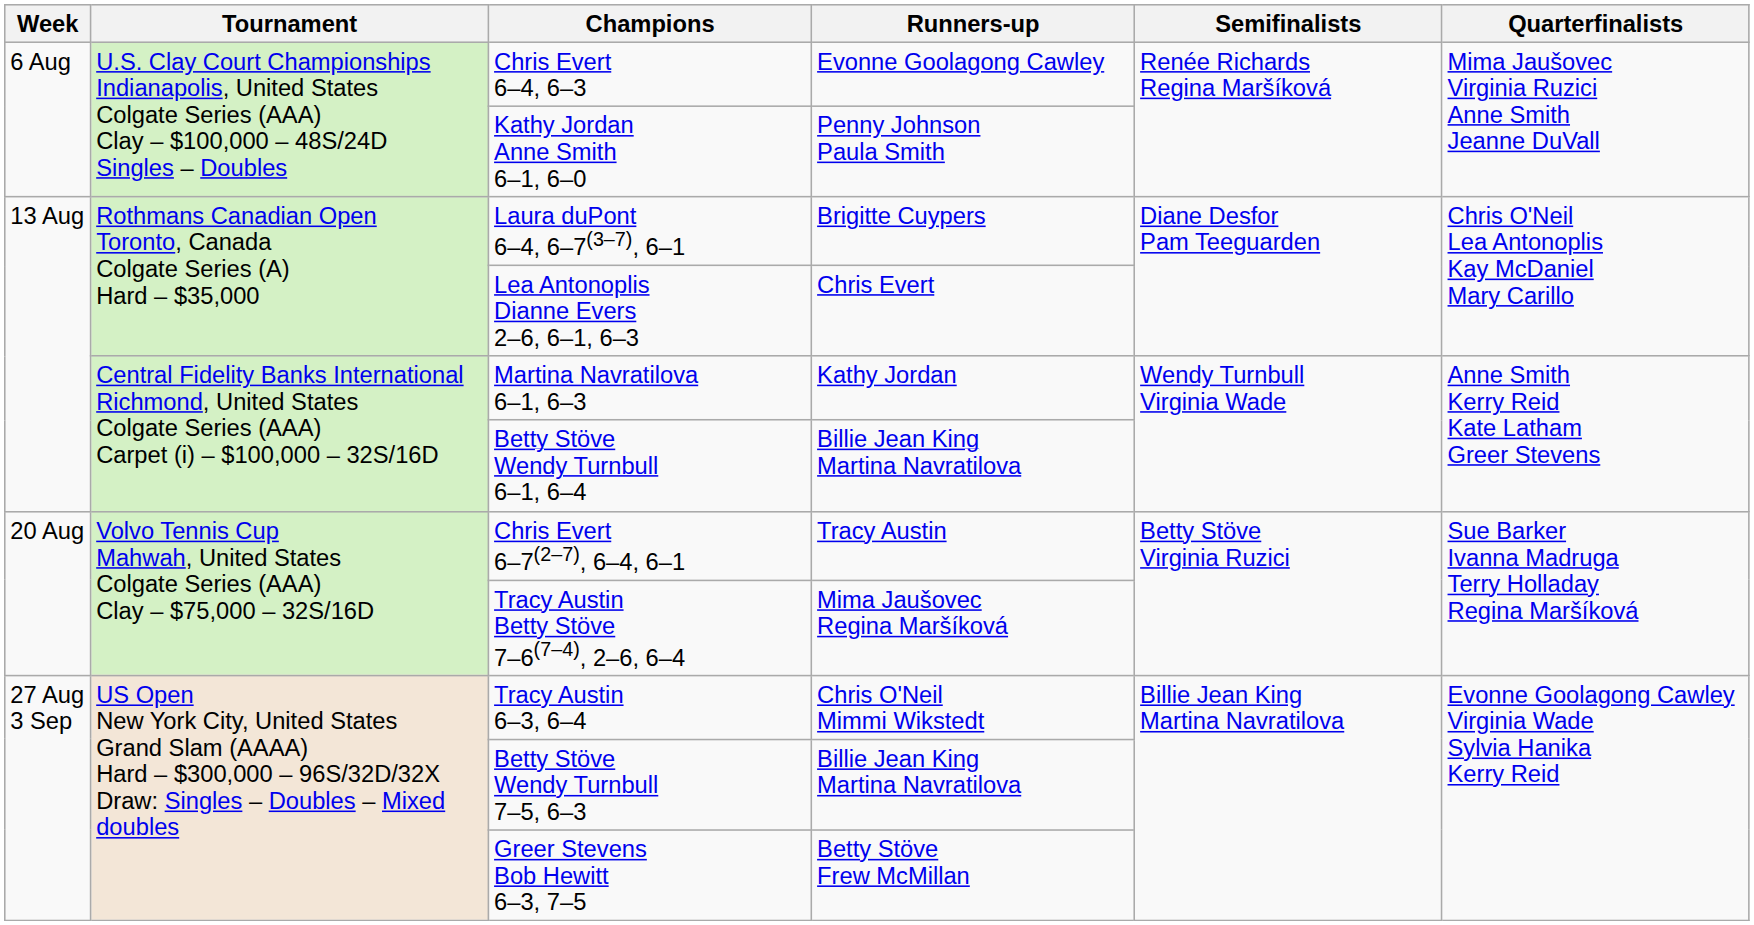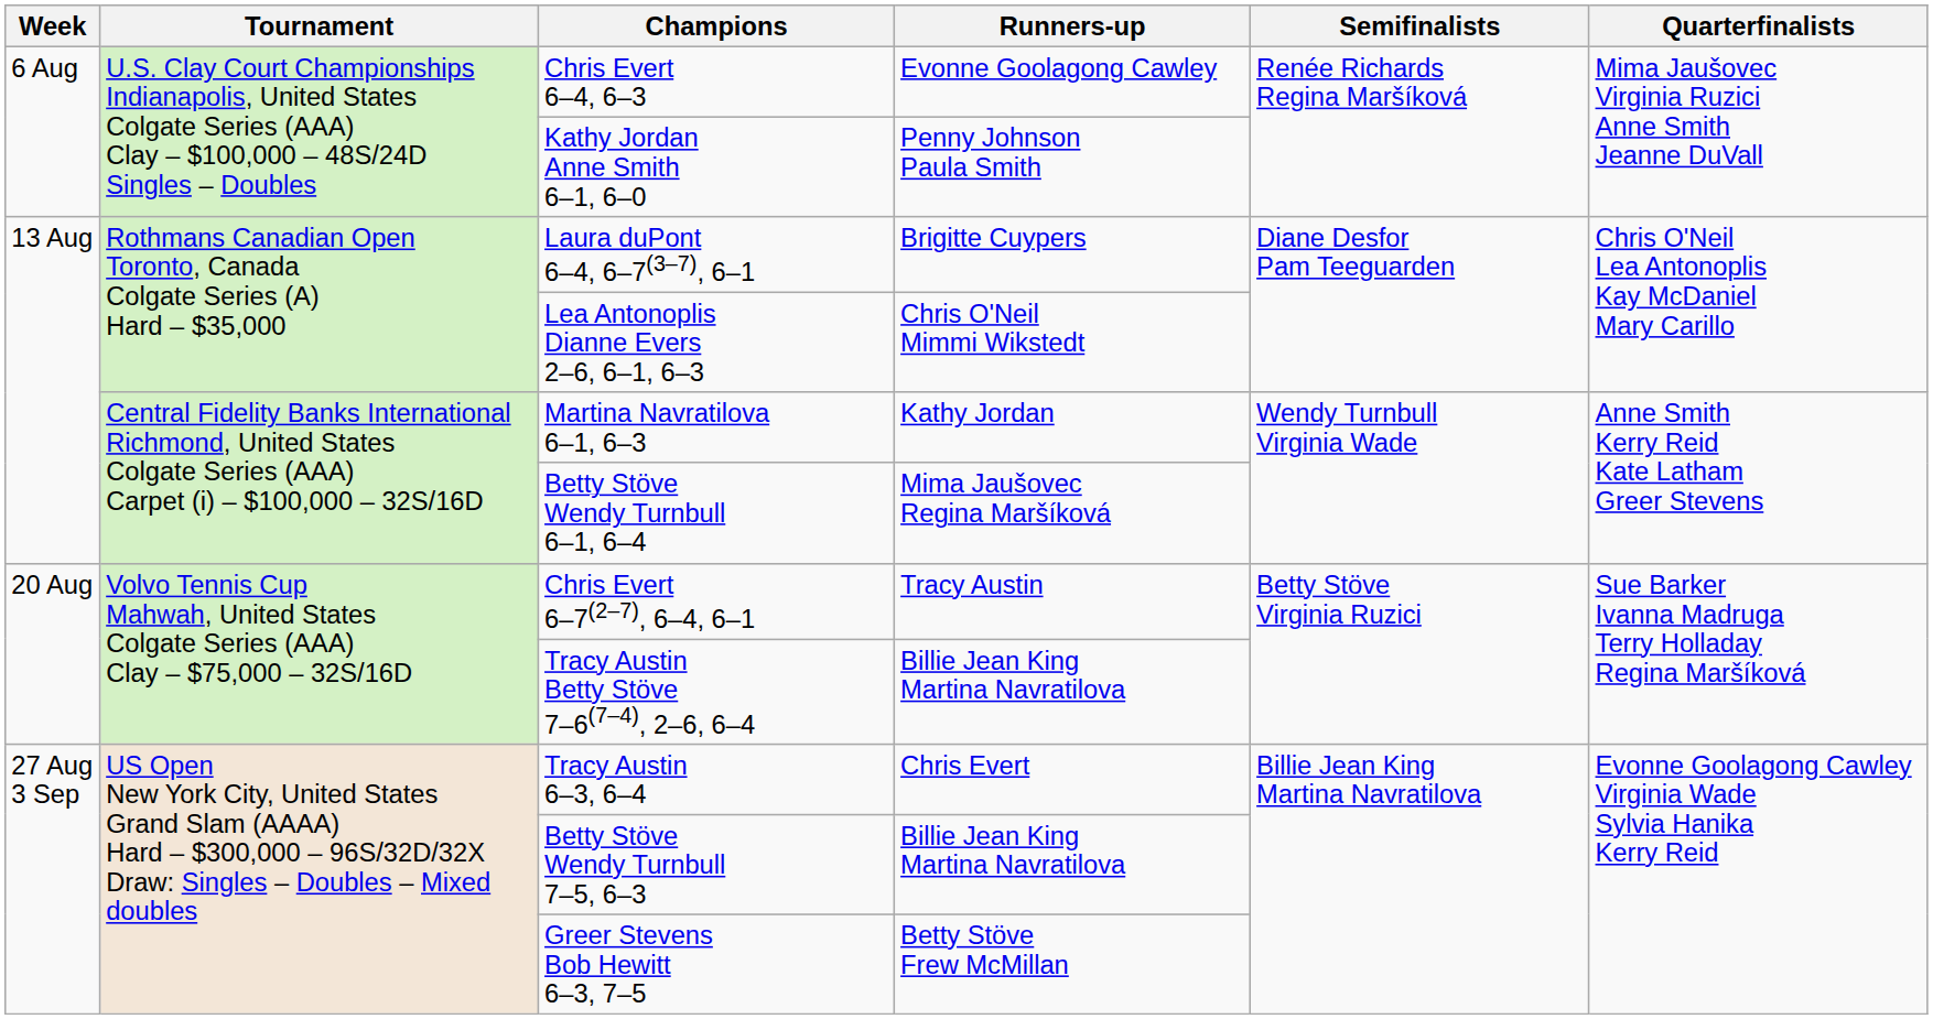Lea Antonoplis Dianne Evers 2–6, 6–1, 6–3 | Runners-up: Chris Evert -> Chris O'Neil Mimmi Wikstedt
Betty Stöve Wendy Turnbull 6–1, 6–4 | Runners-up: Billie Jean King Martina Navratilova -> Mima Jaušovec Regina Maršíková
Tracy Austin Betty Stöve 7–6(7–4), 2–6, 6–4 | Runners-up: Mima Jaušovec Regina Maršíková -> Billie Jean King Martina Navratilova
Tracy Austin 6–3, 6–4 | Runners-up: Chris O'Neil Mimmi Wikstedt -> Chris Evert
